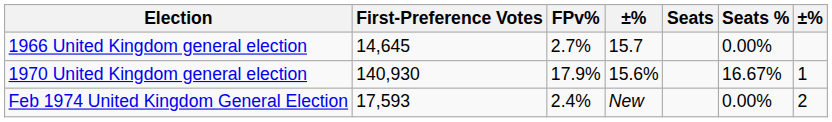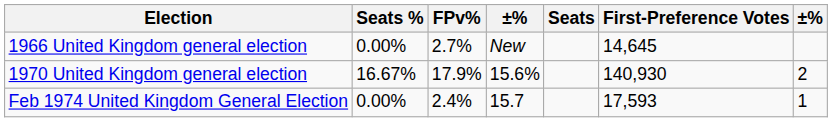columns swapped: First-Preference Votes <-> Seats %
1966 United Kingdom general election | column 4: 15.7 -> New
1970 United Kingdom general election | column 7: 1 -> 2
Feb 1974 United Kingdom General Election | column 4: New -> 15.7
Feb 1974 United Kingdom General Election | column 7: 2 -> 1
